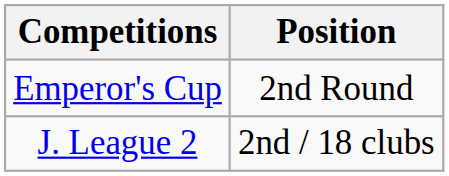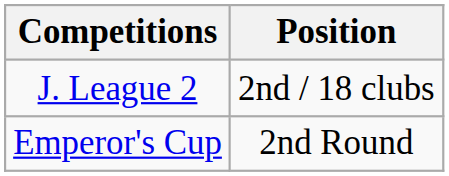rows swapped: J. League 2 <-> Emperor's Cup
